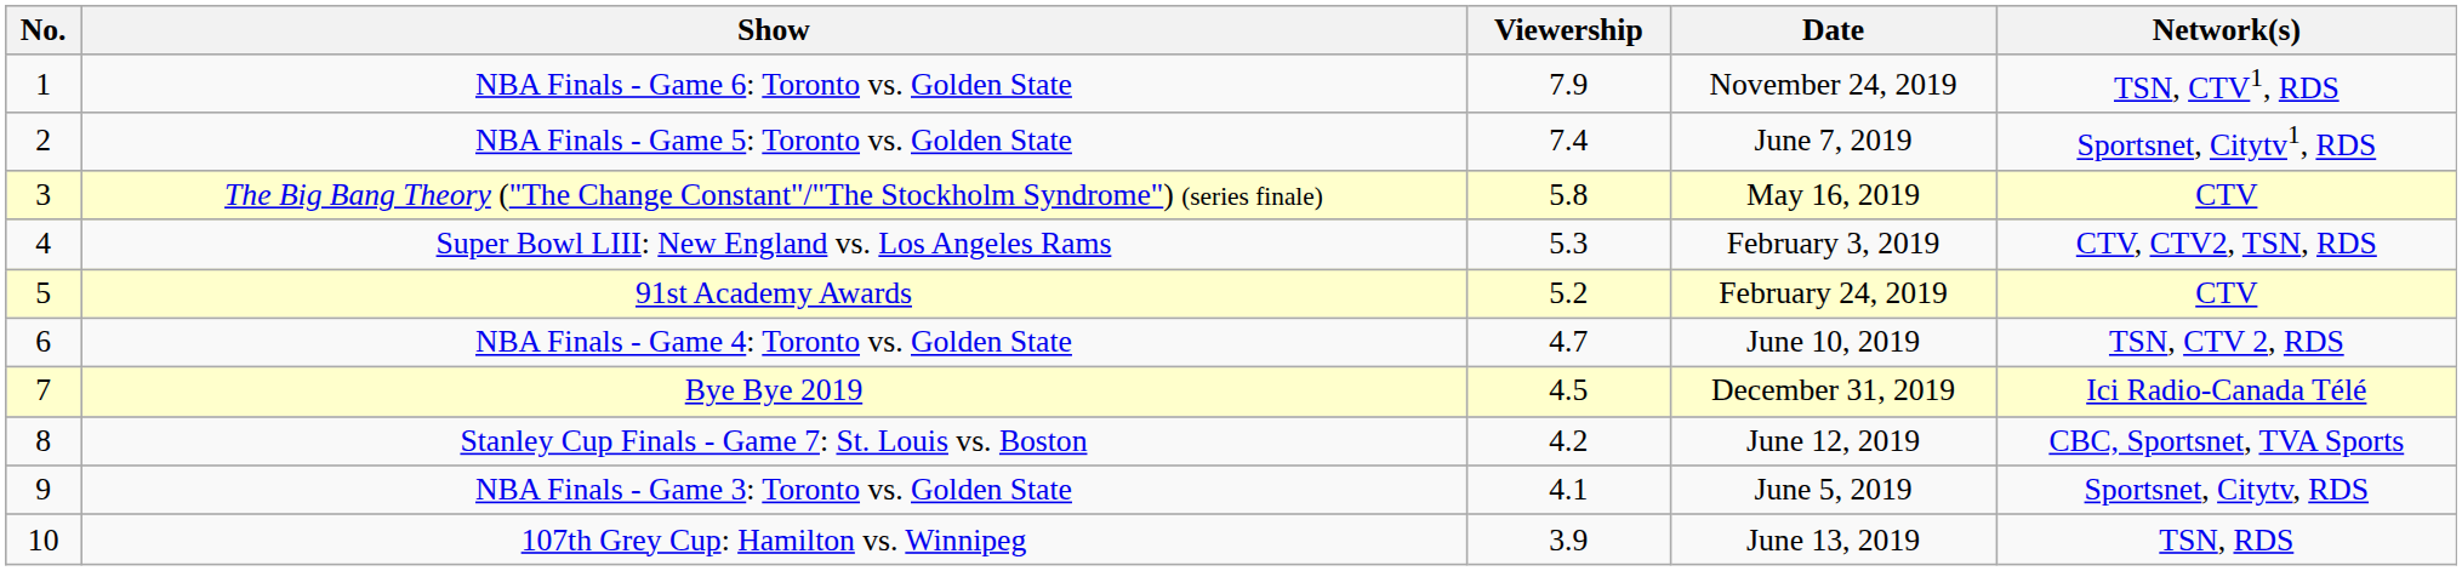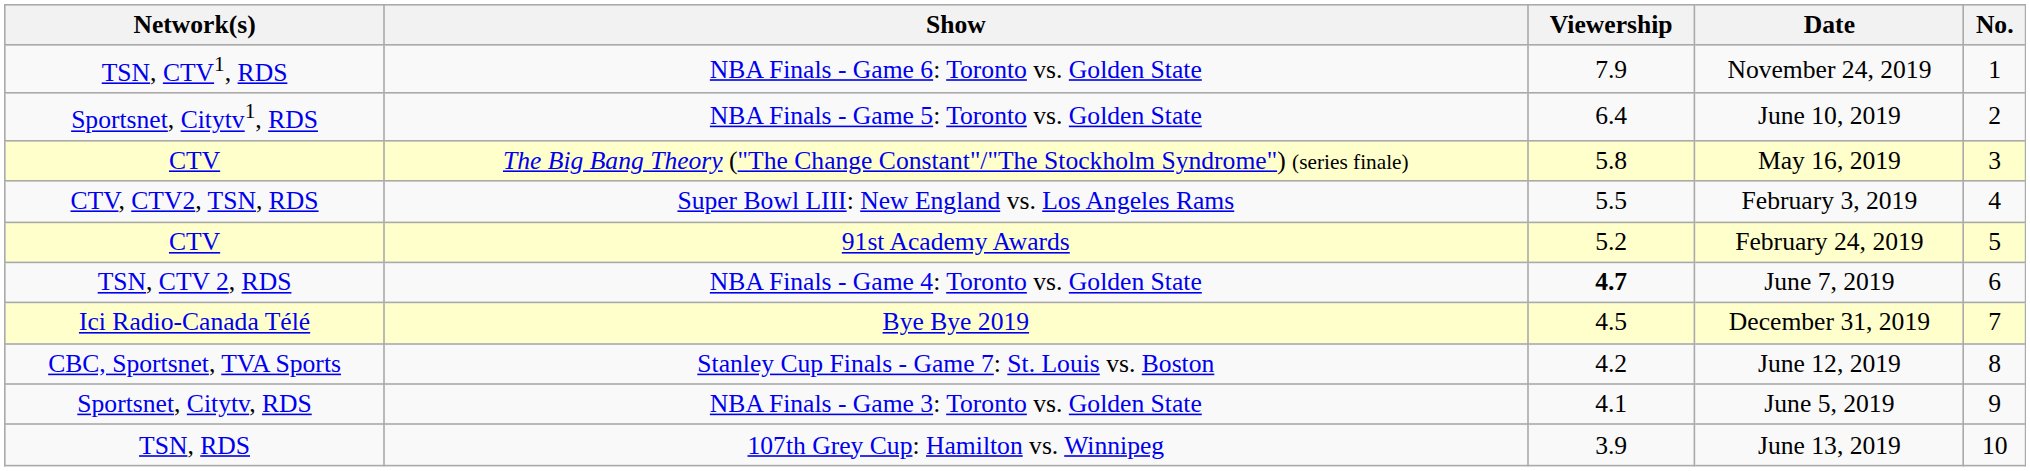columns swapped: No. <-> Network(s)
NBA Finals - Game 5: Toronto vs. Golden State | Viewership: 7.4 -> 6.4
NBA Finals - Game 5: Toronto vs. Golden State | Date: June 7, 2019 -> June 10, 2019
Super Bowl LIII: New England vs. Los Angeles Rams | Viewership: 5.3 -> 5.5
NBA Finals - Game 4: Toronto vs. Golden State | Viewership: normal -> bold
NBA Finals - Game 4: Toronto vs. Golden State | Date: June 10, 2019 -> June 7, 2019
